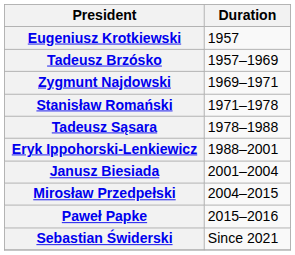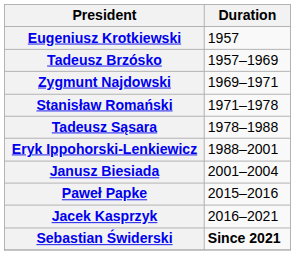- row: Mirosław Przedpełski | 2004–2015
+ row: Jacek Kasprzyk | 2016–2021
Sebastian Świderski | Duration: normal -> bold
